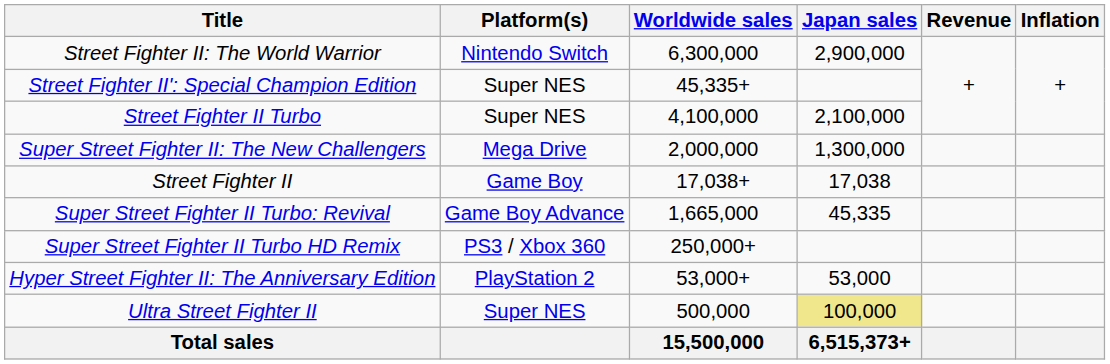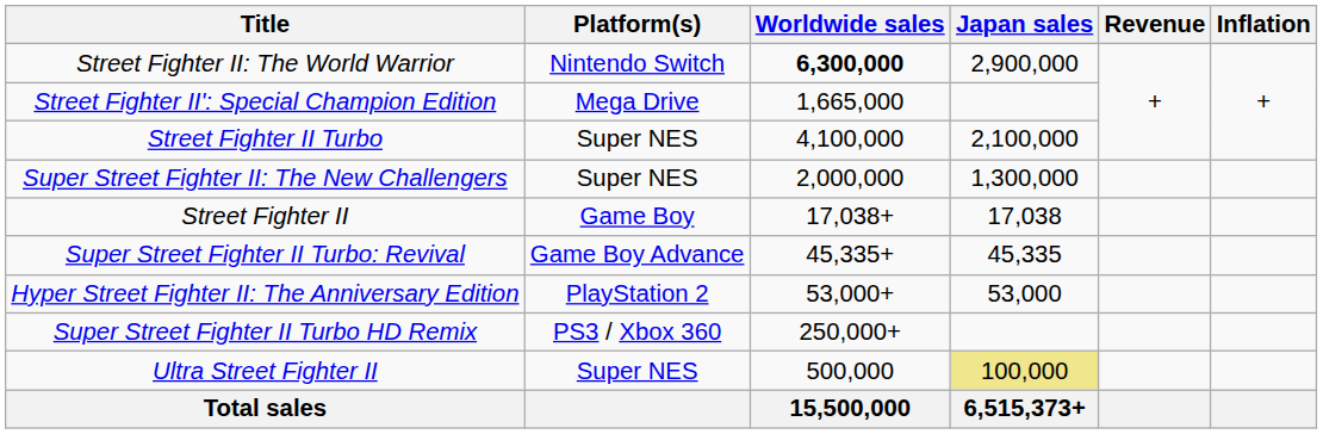Street Fighter II: The World Warrior | Worldwide sales: normal -> bold
Street Fighter II': Special Champion Edition | Platform(s): Super NES -> Mega Drive
Street Fighter II': Special Champion Edition | Worldwide sales: 45,335+ -> 1,665,000
Super Street Fighter II: The New Challengers | Platform(s): Mega Drive -> Super NES
Super Street Fighter II Turbo: Revival | Worldwide sales: 1,665,000 -> 45,335+
rows swapped: Hyper Street Fighter II: The Anniversary Edition <-> Super Street Fighter II Turbo HD Remix
